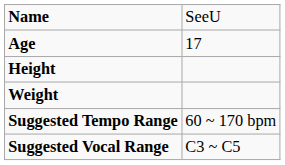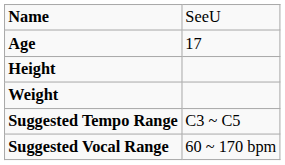Suggested Tempo Range | column 2: 60 ~ 170 bpm -> C3 ~ C5
Suggested Vocal Range | column 2: C3 ~ C5 -> 60 ~ 170 bpm
